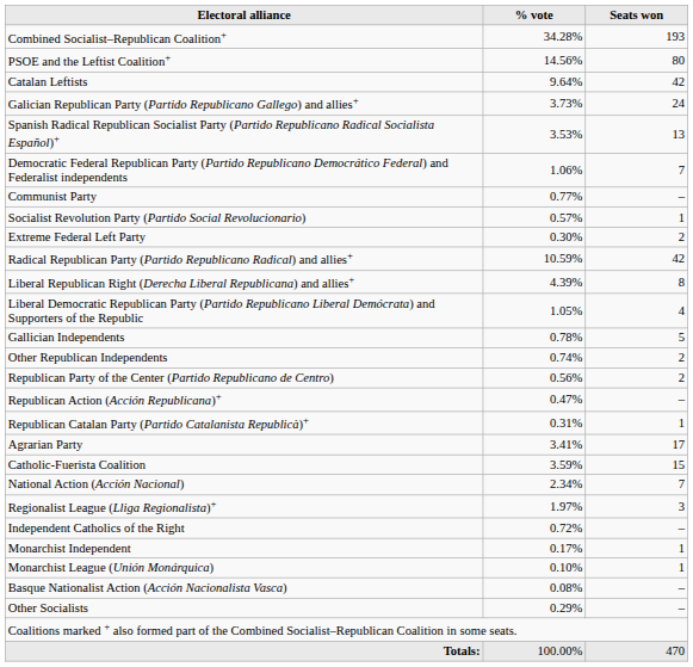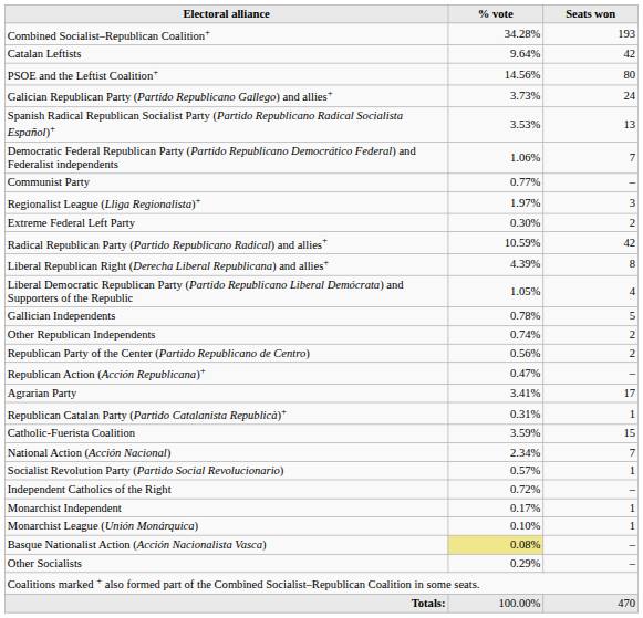rows swapped: PSOE and the Leftist Coalition+ <-> Catalan Leftists
rows swapped: Socialist Revolution Party (Partido Social Revolucionario) <-> Regionalist League (Lliga Regionalista)+
rows swapped: Republican Catalan Party (Partido Catalanista Republicà)+ <-> Agrarian Party
Basque Nationalist Action (Acción Nacionalista Vasca) | % vote: no background -> khaki background
